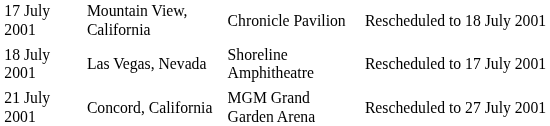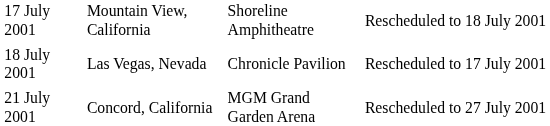17 July 2001 | column 3: Chronicle Pavilion -> Shoreline Amphitheatre
18 July 2001 | column 3: Shoreline Amphitheatre -> Chronicle Pavilion
